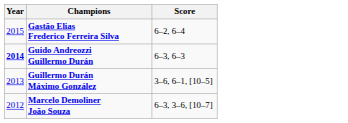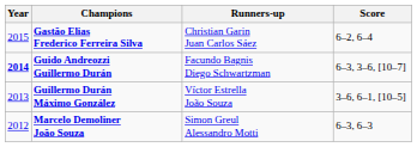+ column: Runners-up | Christian Garin Juan Carlos Sáez | Facundo Bagnis Diego Schwartzman | Víctor Estrella João Souza | Simon Greul Alessandro Motti
Guido Andreozzi Guillermo Durán | Score: 6–3, 6–3 -> 6–3, 3–6, [10–7]
Marcelo Demoliner João Souza | Score: 6–3, 3–6, [10–7] -> 6–3, 6–3
